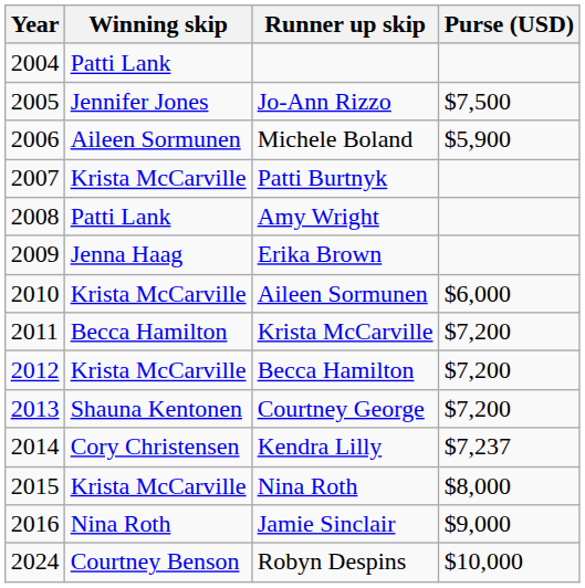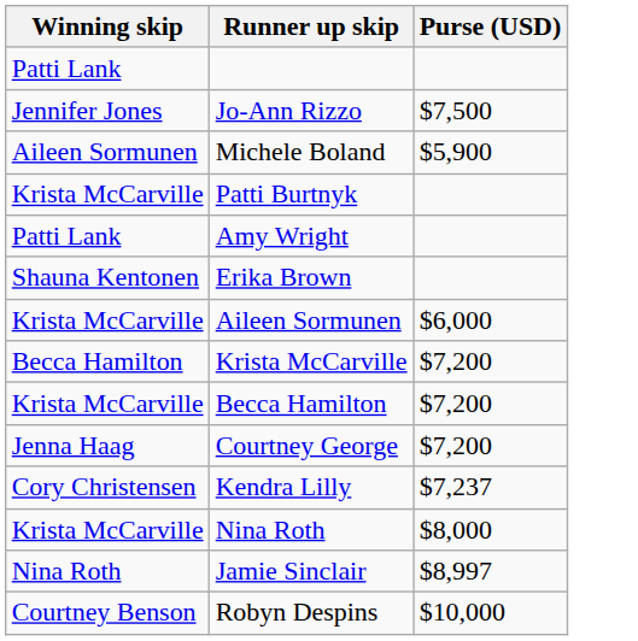- column: Year | 2004 | 2005 | 2006 | 2007 | 2008 | 2009 | 2010 | 2011 | 2012 | 2013 | 2014 | 2015 | 2016 | 2024
Erika Brown | Winning skip: Jenna Haag -> Shauna Kentonen
Courtney George | Winning skip: Shauna Kentonen -> Jenna Haag
Jamie Sinclair | Purse (USD): $9,000 -> $8,997
